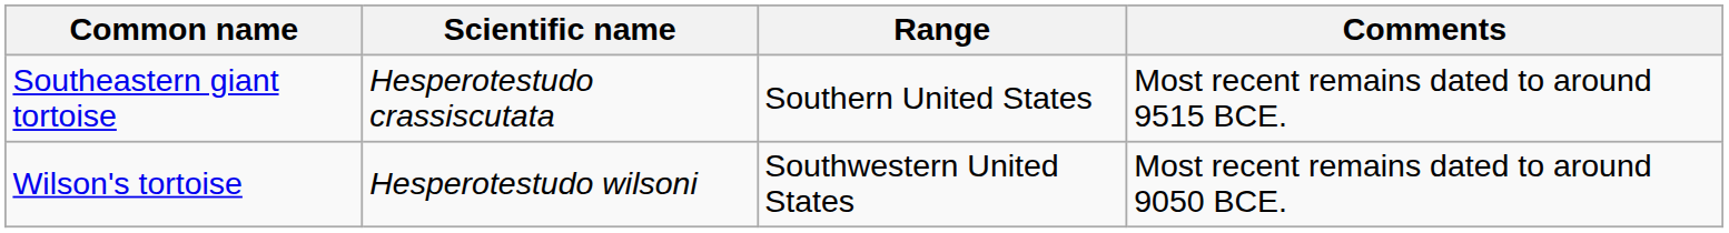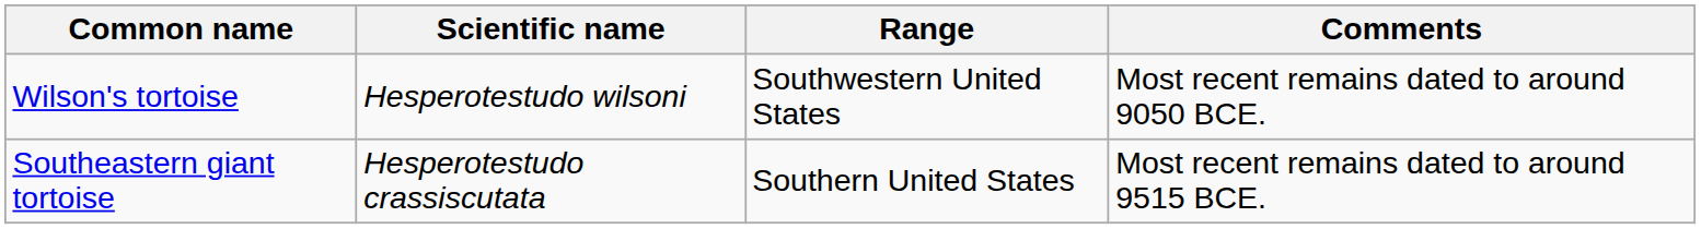rows swapped: Southeastern giant tortoise <-> Wilson's tortoise
